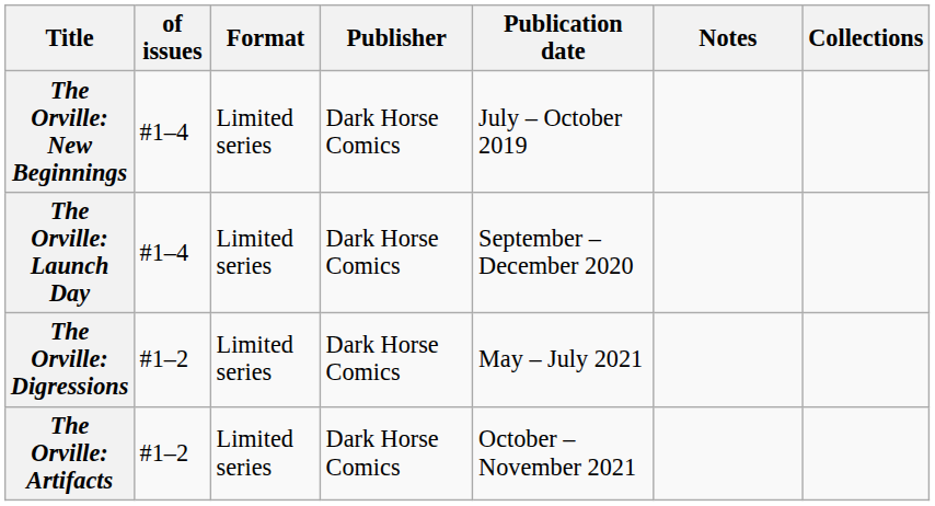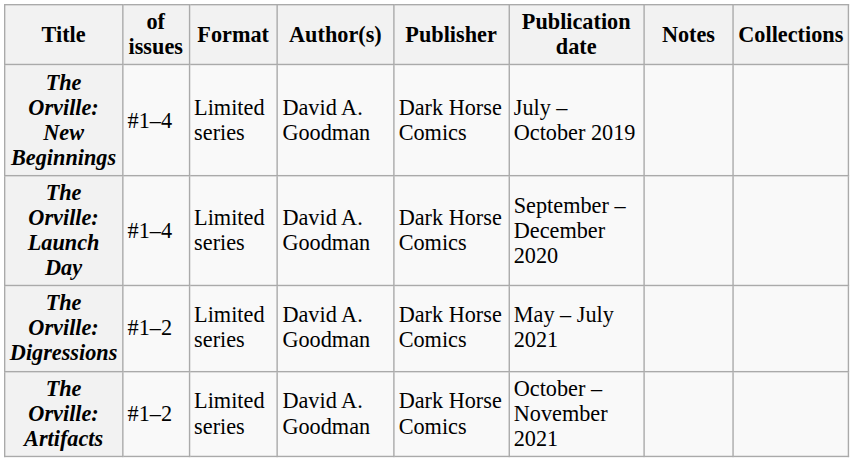+ column: Author(s) | David A. Goodman | David A. Goodman | David A. Goodman | David A. Goodman
